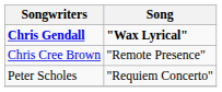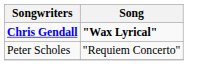- row: Chris Cree Brown | "Remote Presence"
